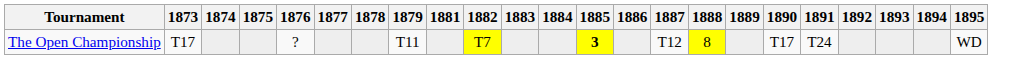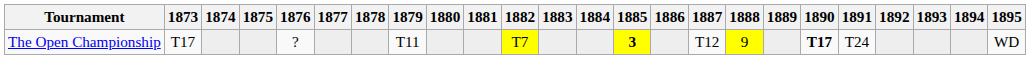+ column: 1880
The Open Championship | 1888: 8 -> 9
The Open Championship | 1890: normal -> bold
